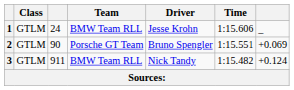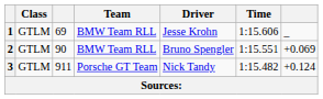1 | column 3: 24 -> 69
2 | Team: Porsche GT Team -> BMW Team RLL
3 | Team: BMW Team RLL -> Porsche GT Team
